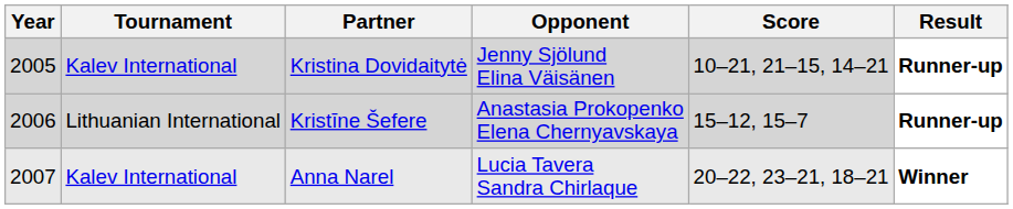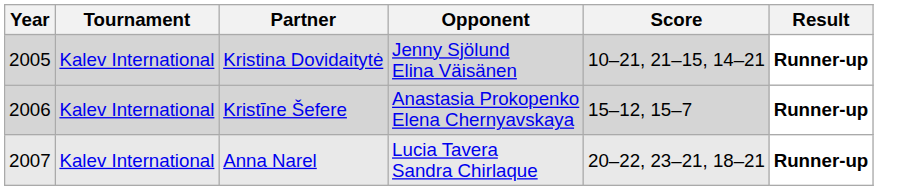Kristīne Šefere | Tournament: Lithuanian International -> Kalev International
Anna Narel | Result: Winner -> Runner-up
